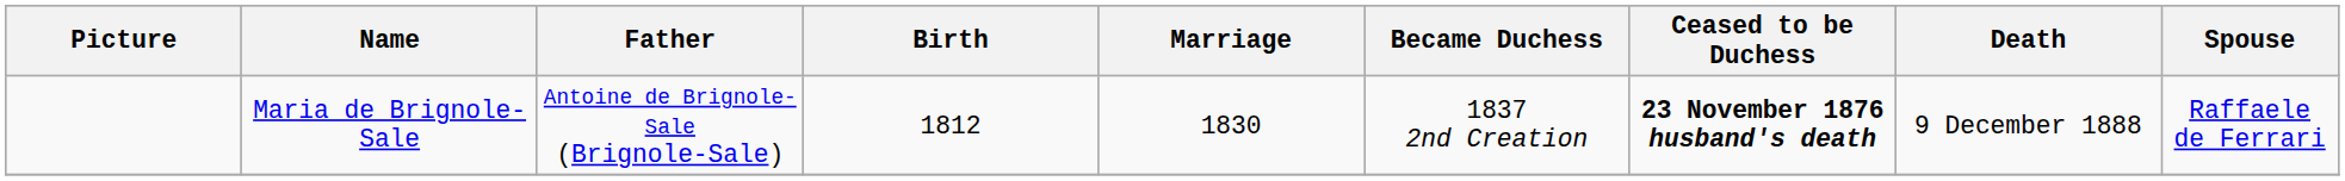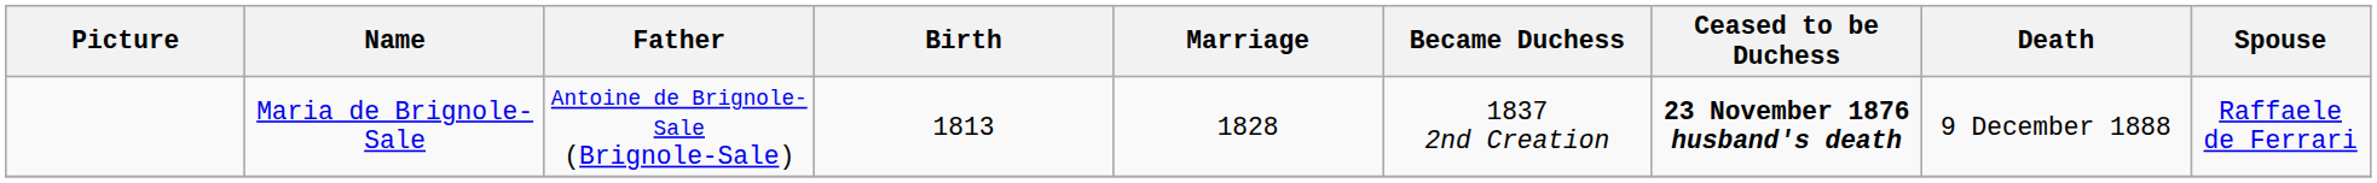Maria de Brignole-Sale | Birth: 1812 -> 1813
Maria de Brignole-Sale | Marriage: 1830 -> 1828
